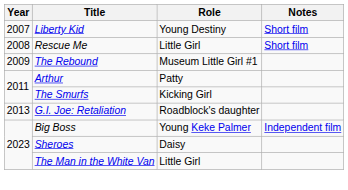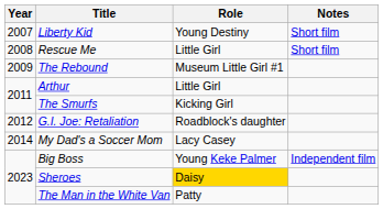Arthur | Role: Patty -> Little Girl
G.I. Joe: Retaliation | Year: 2013 -> 2012
+ row: 2014 | My Dad's a Soccer Mom | Lacy Casey
Sheroes | Role: no background -> gold background
The Man in the White Van | Role: Little Girl -> Patty
